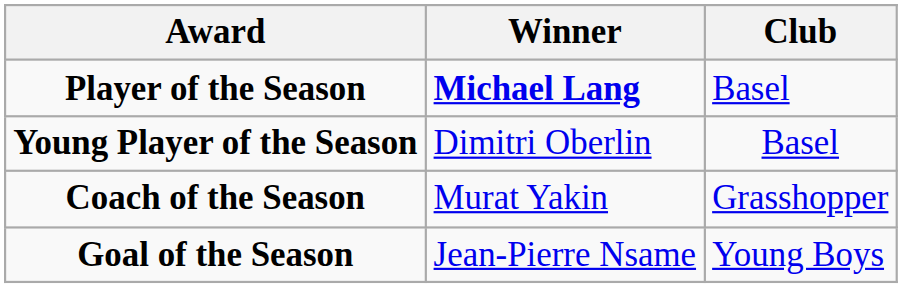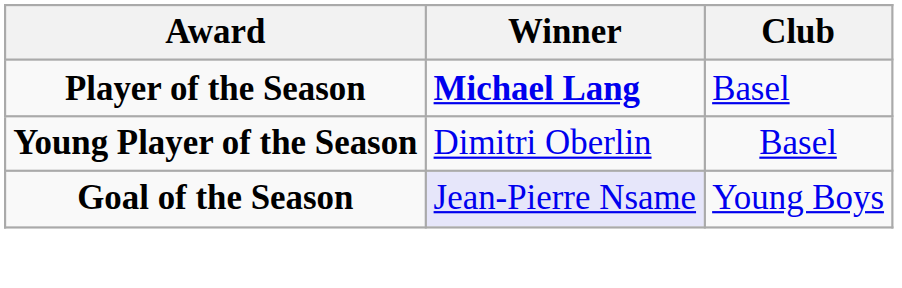- row: Coach of the Season | Murat Yakin | Grasshopper
Goal of the Season | Winner: no background -> lavender background
